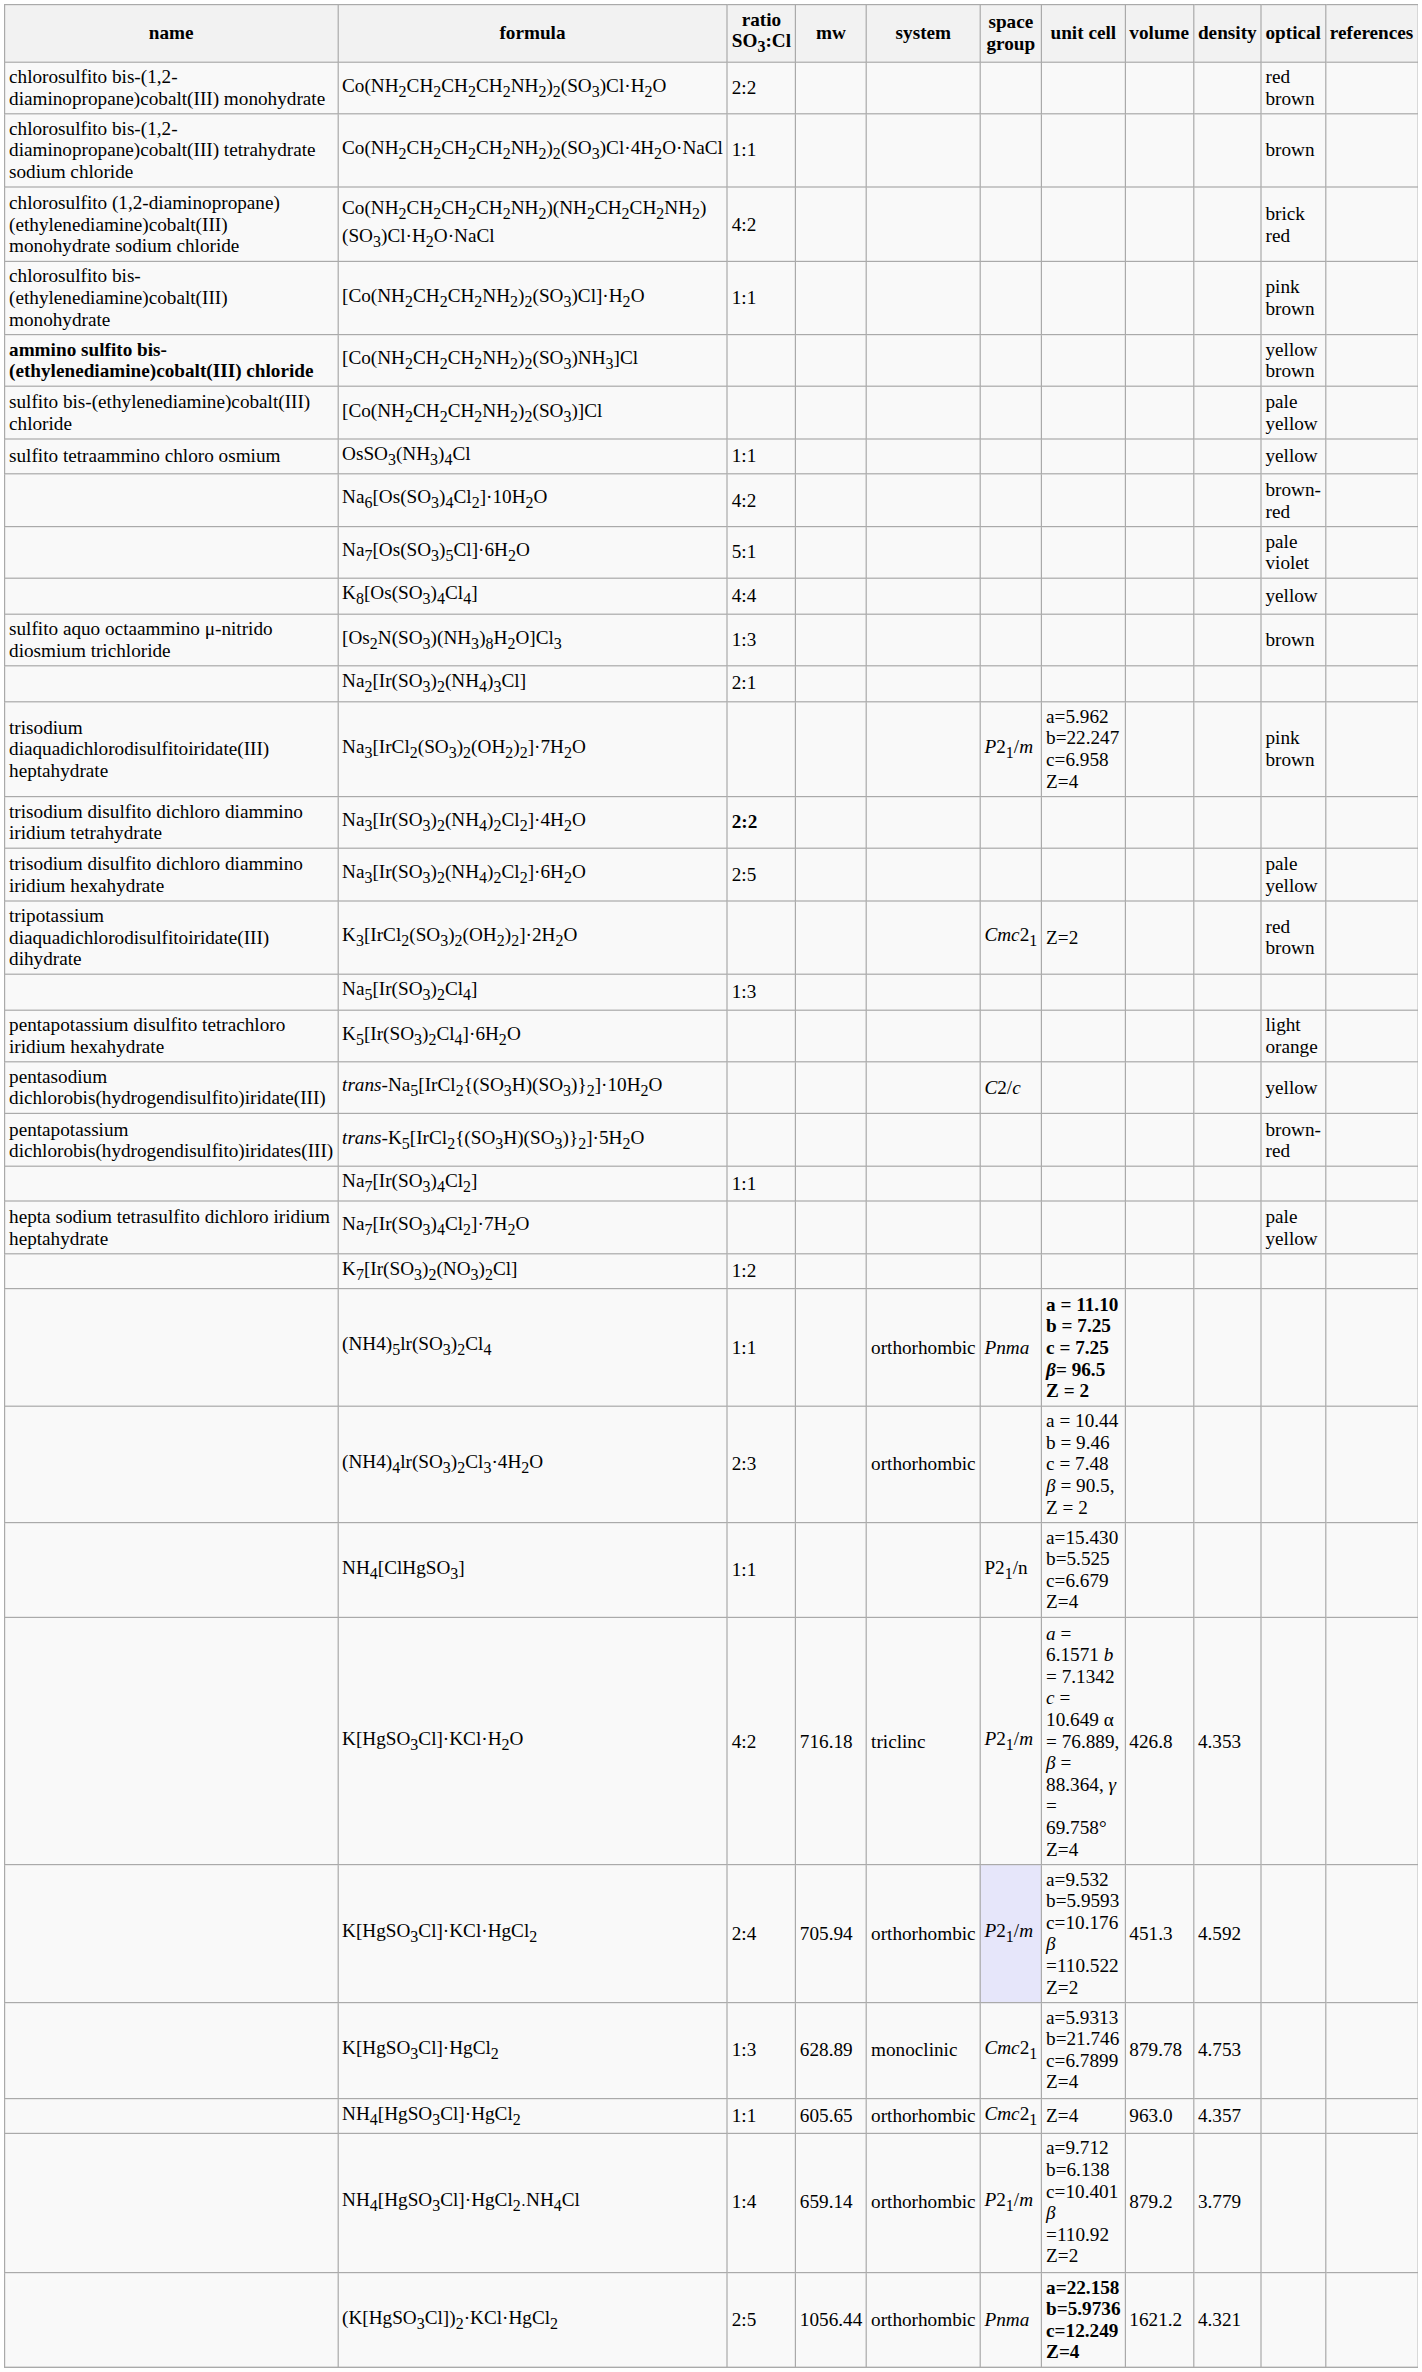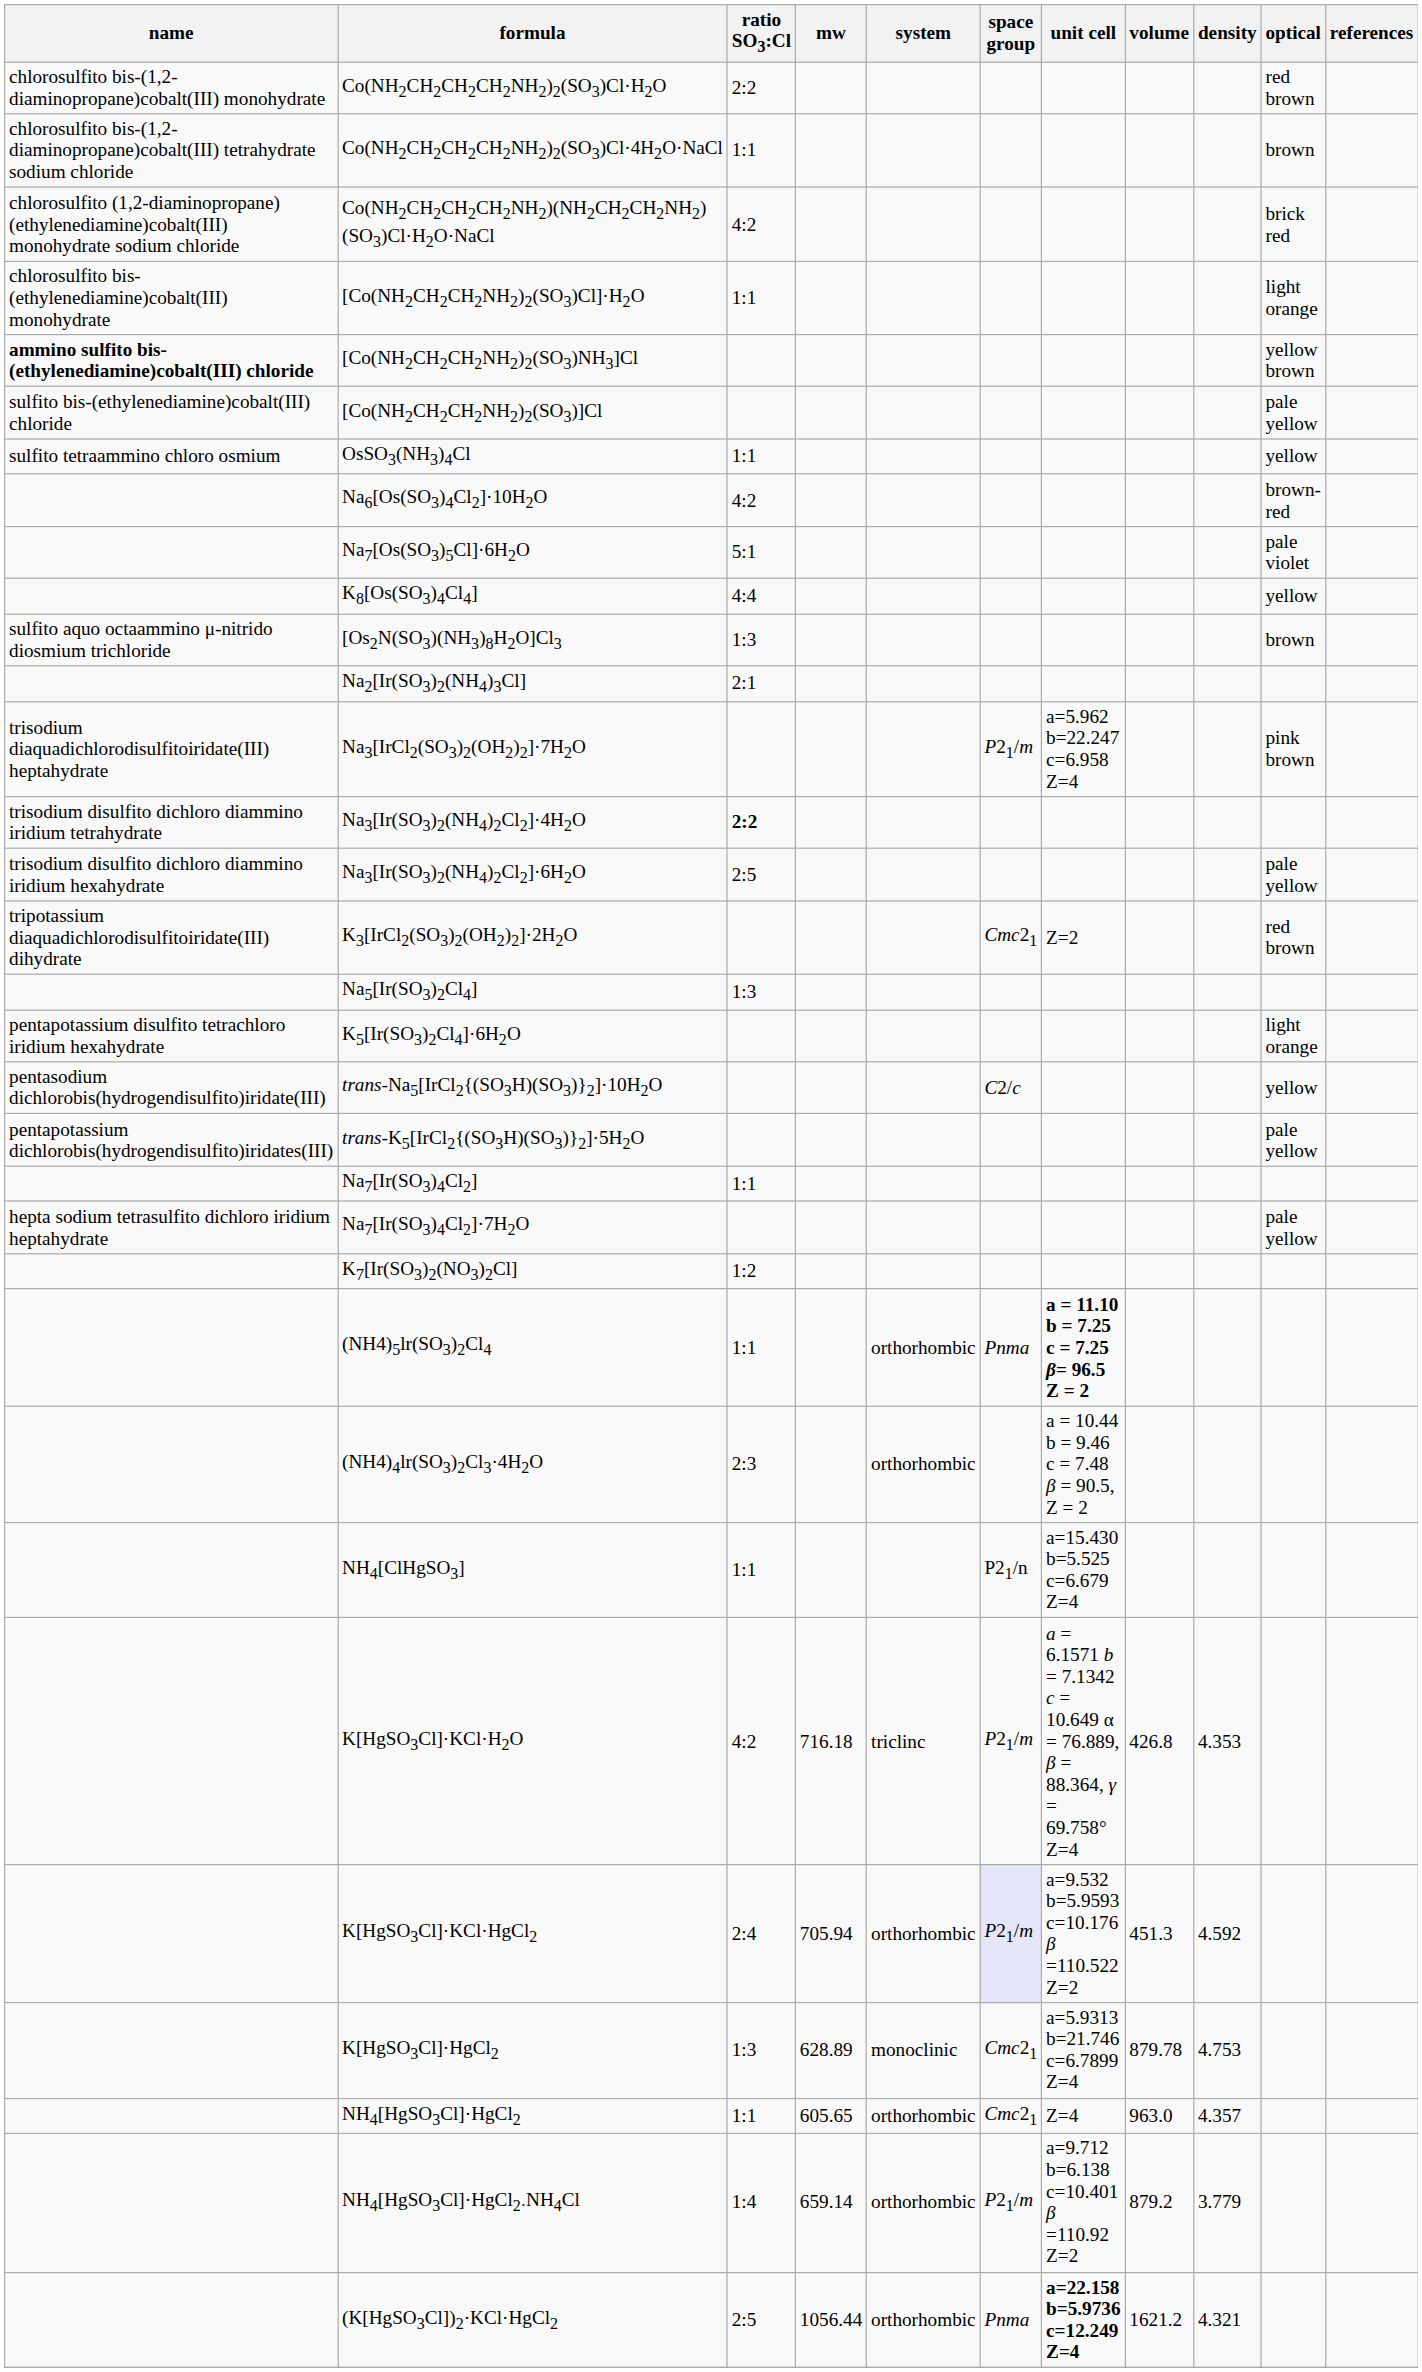[Co(NH2CH2CH2NH2)2(SO3)Cl]·H2O | optical: pink brown -> light orange
trans-K5[IrCl2{(SO3H)(SO3)}2]·5H2O | optical: brown-red -> pale yellow
